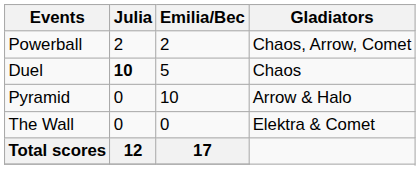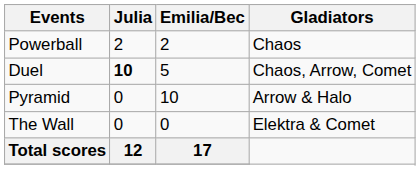Powerball | Gladiators: Chaos, Arrow, Comet -> Chaos
Duel | Gladiators: Chaos -> Chaos, Arrow, Comet
